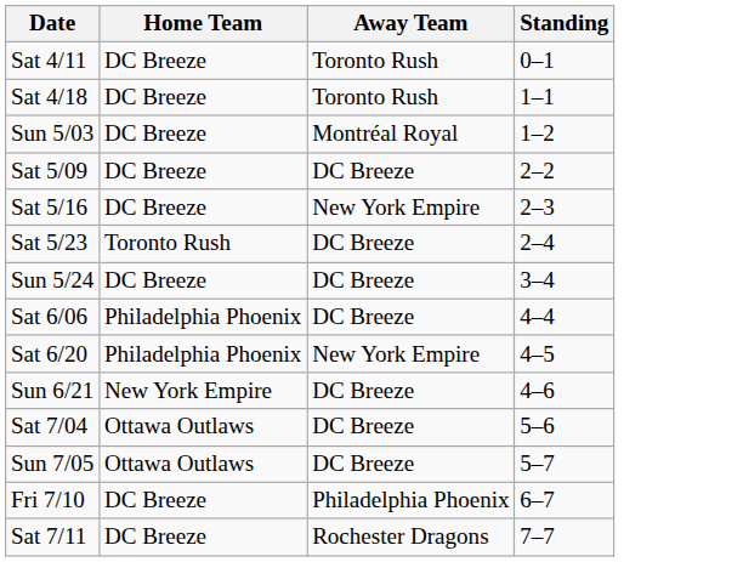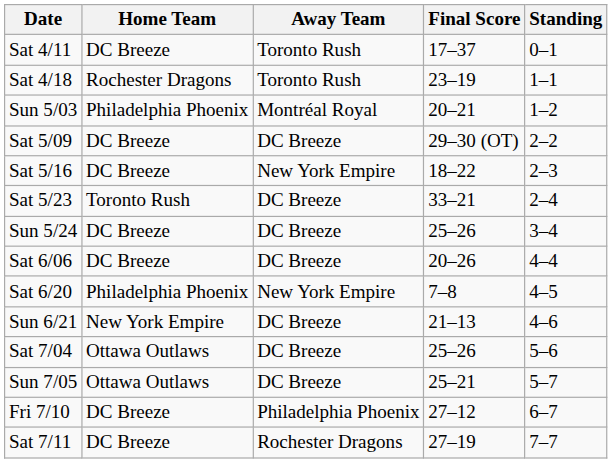+ column: Final Score | 17–37 | 23–19 | 20–21 | 29–30 (OT) | 18–22 | 33–21 | 25–26 | 20–26 | 7–8 | 21–13 | 25–26 | 25–21 | 27–12 | 27–19
Sat 4/18 | Home Team: DC Breeze -> Rochester Dragons
Sun 5/03 | Home Team: DC Breeze -> Philadelphia Phoenix
Sat 6/06 | Home Team: Philadelphia Phoenix -> DC Breeze
